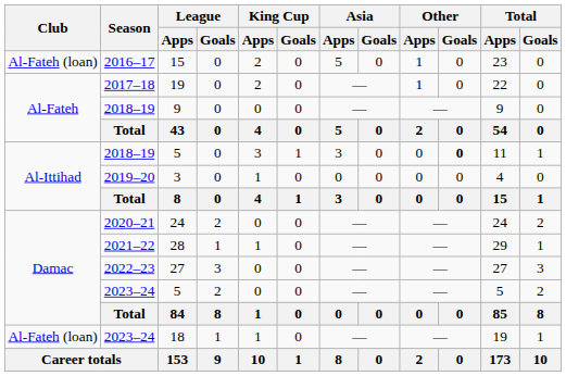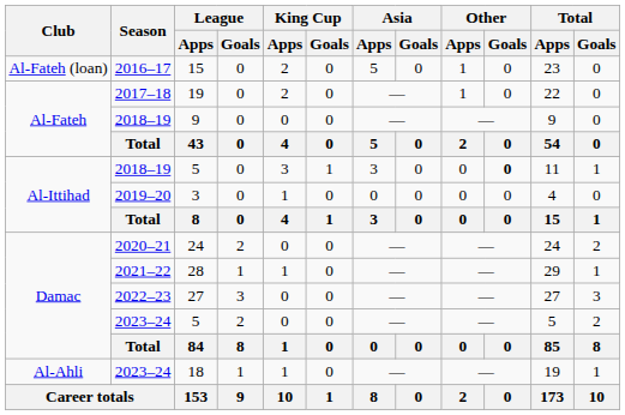18 | Club: Al-Fateh (loan) -> Al-Ahli
